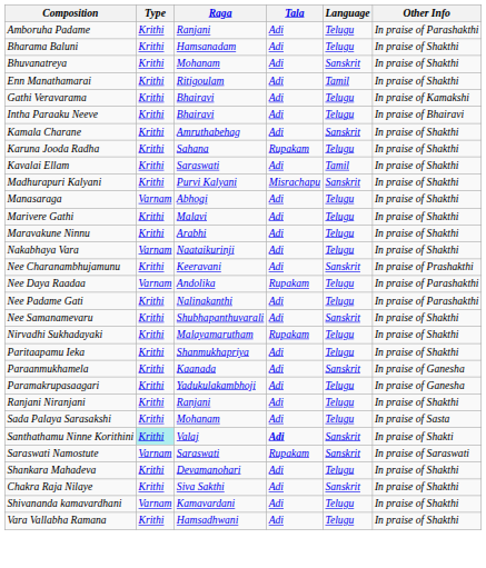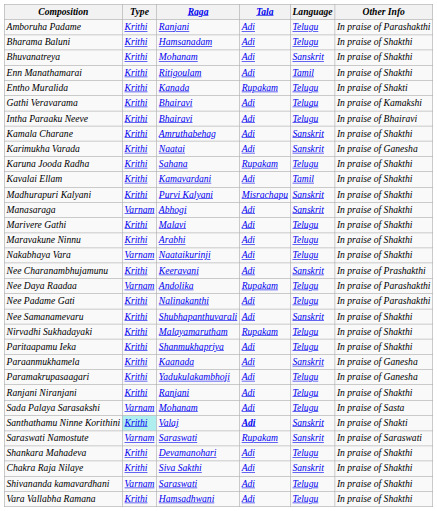+ row: Entho Muralida | Krithi | Kanada | Rupakam | Telugu | In praise of Shakti
+ row: Karimukha Varada | Krithi | Naatai | Adi | Sanskrit | In praise of Ganesha
Kavalai Ellam | Raga: Saraswati -> Kamavardani
Manasaraga | Language: Telugu -> Sanskrit
Sada Palaya Sarasakshi | Type: Krithi -> Varnam
Shivananda kamavardhani | Raga: Kamavardani -> Saraswati
